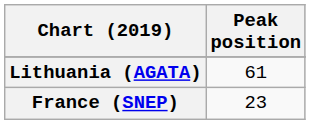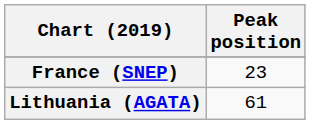rows swapped: France (SNEP) <-> Lithuania (AGATA)
